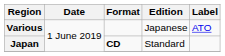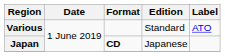Various | Edition: Japanese -> Standard
Japan | Edition: Standard -> Japanese
